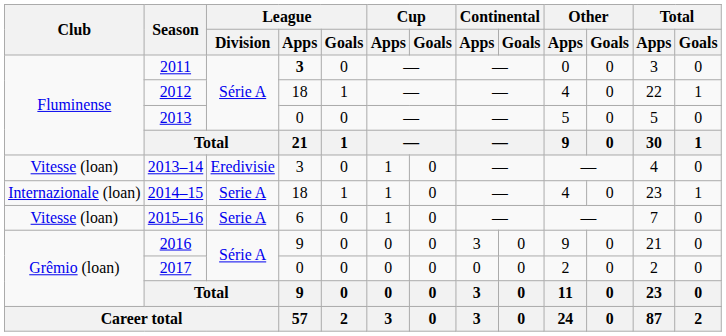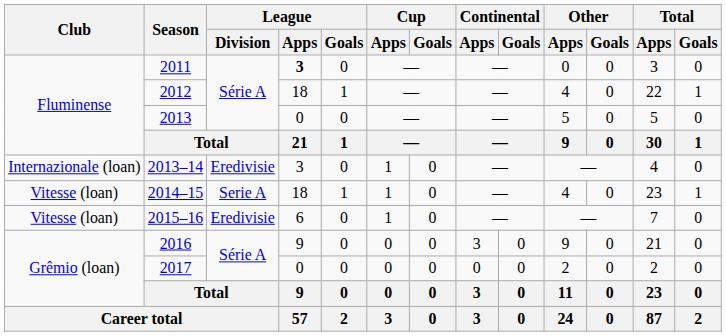2013–14 | Club: Vitesse (loan) -> Internazionale (loan)
2014–15 | Club: Internazionale (loan) -> Vitesse (loan)
2015–16 | League / Division: Serie A -> Eredivisie
